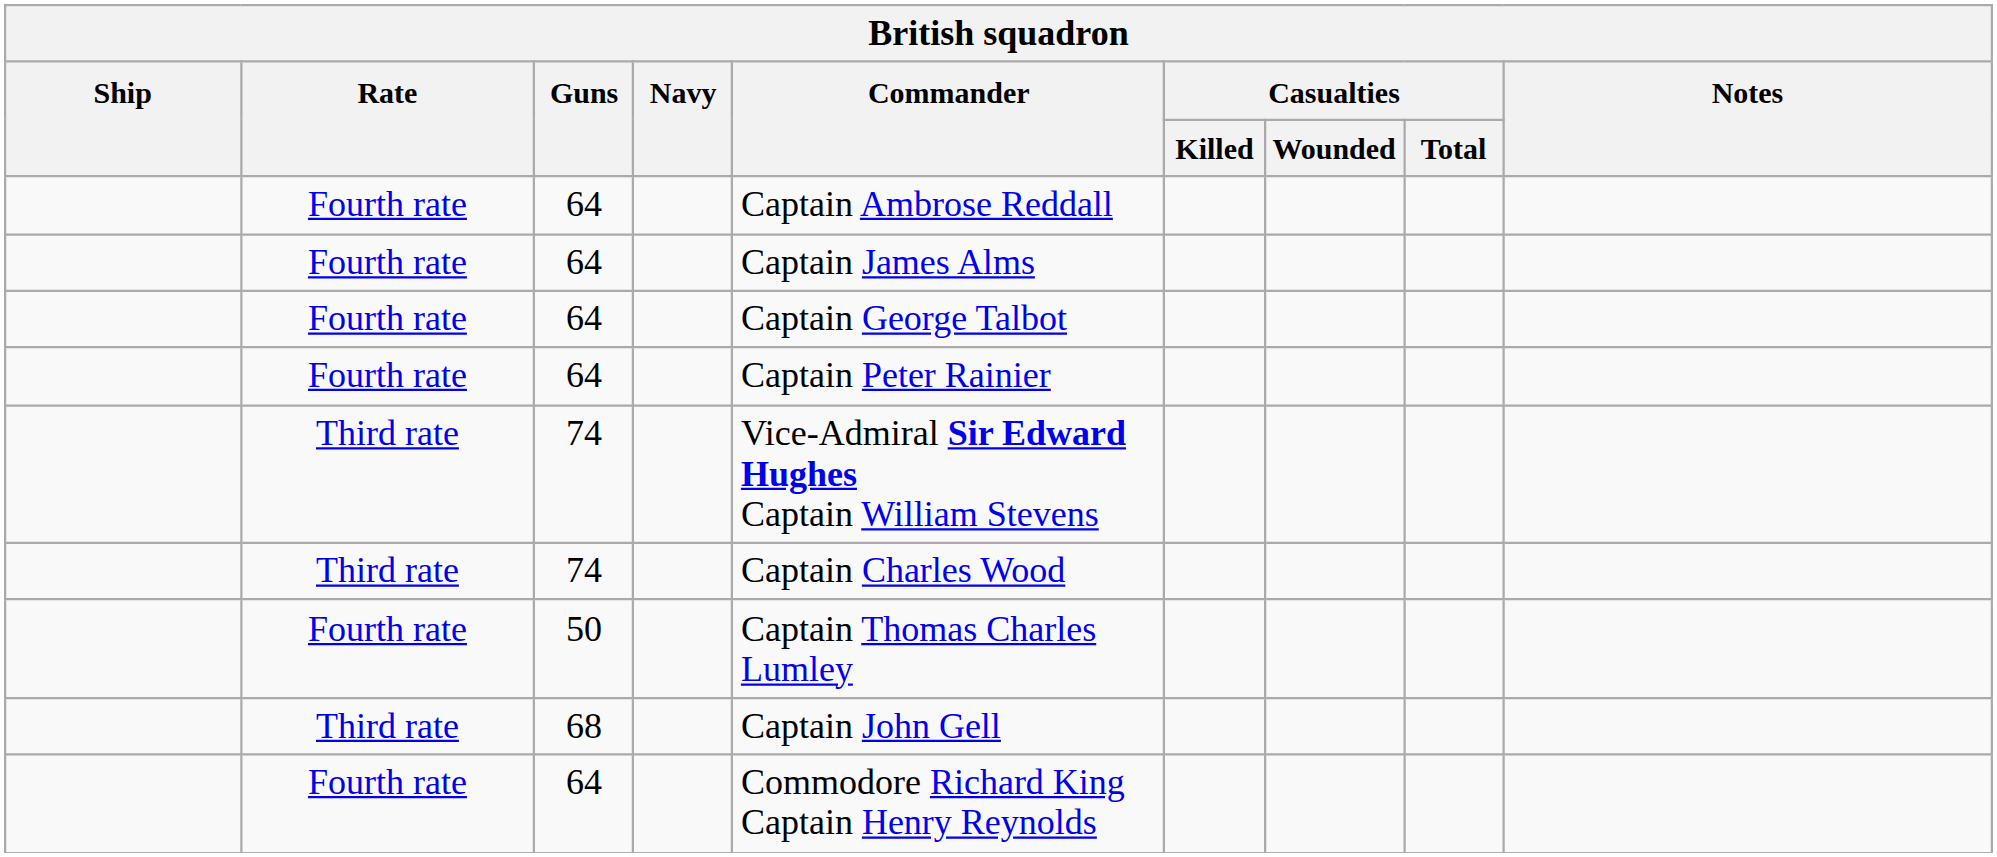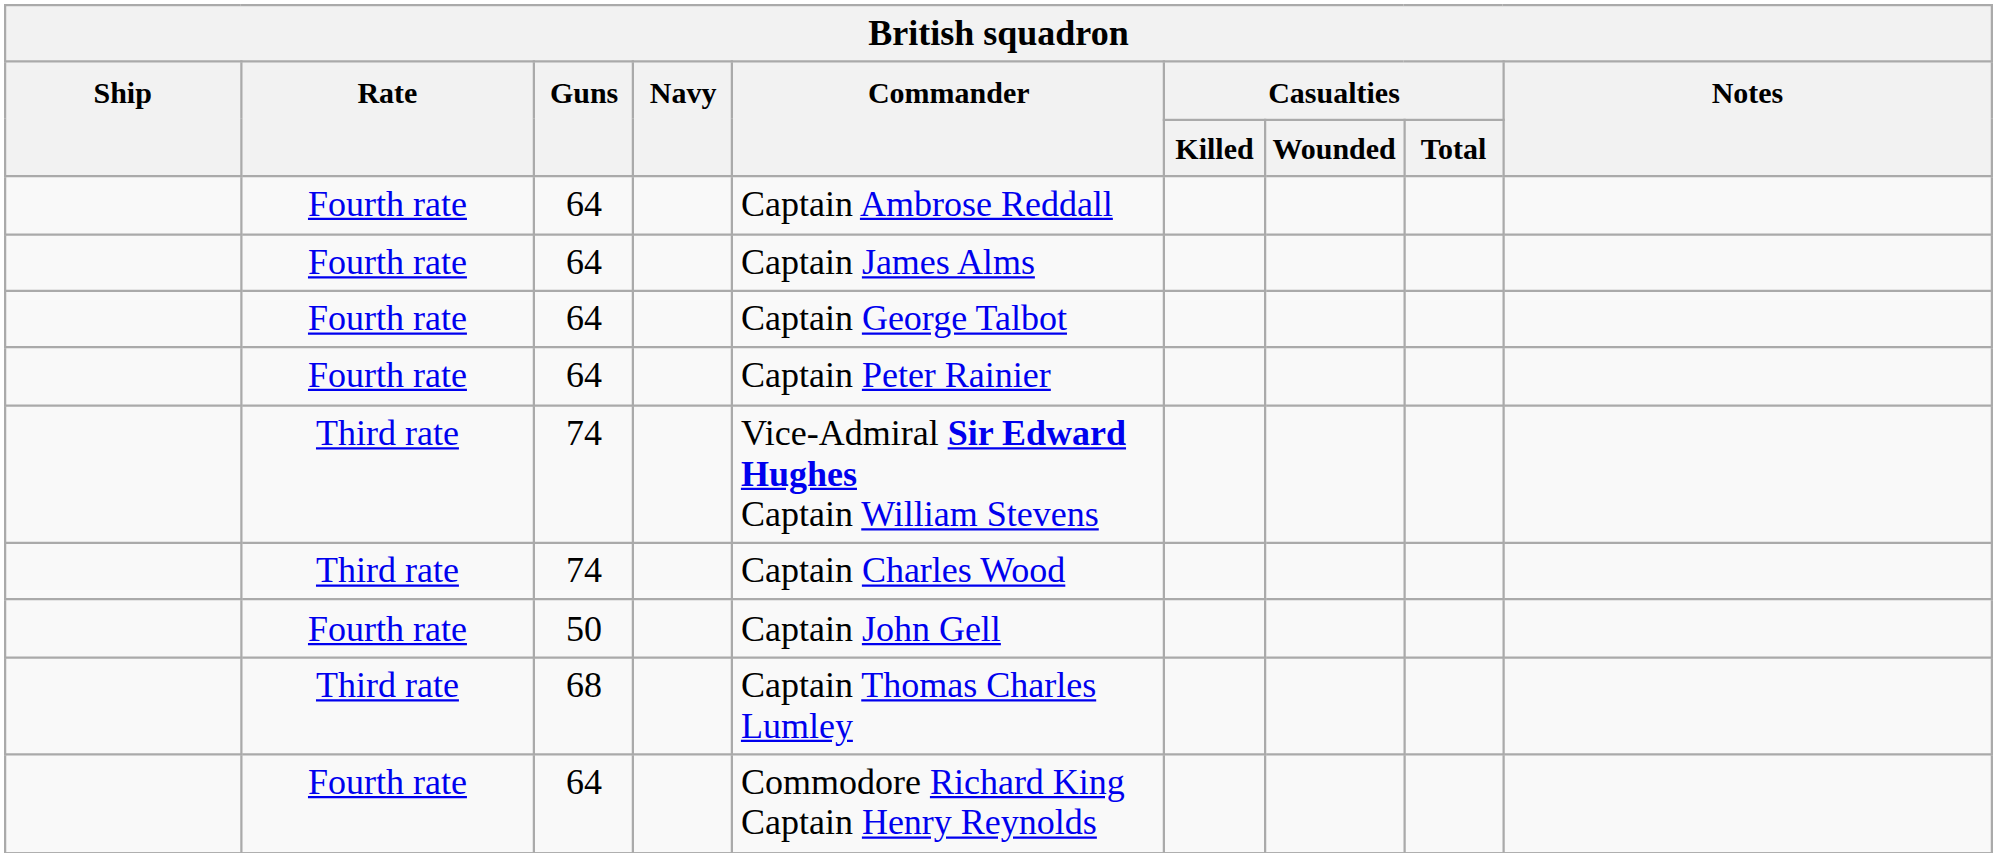50 | Commander: Captain Thomas Charles Lumley -> Captain John Gell
68 | Commander: Captain John Gell -> Captain Thomas Charles Lumley
